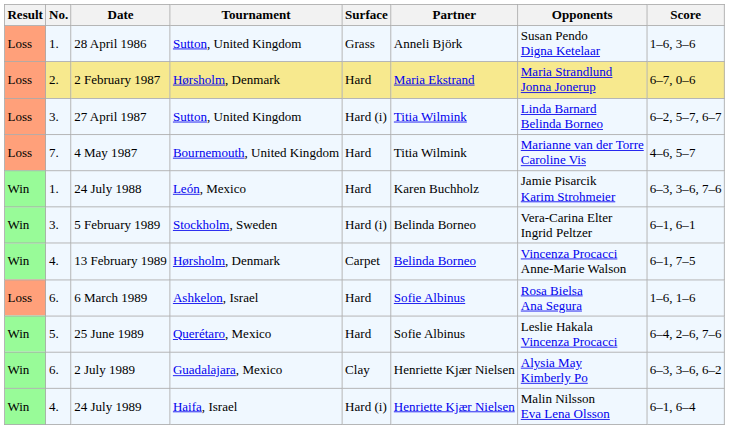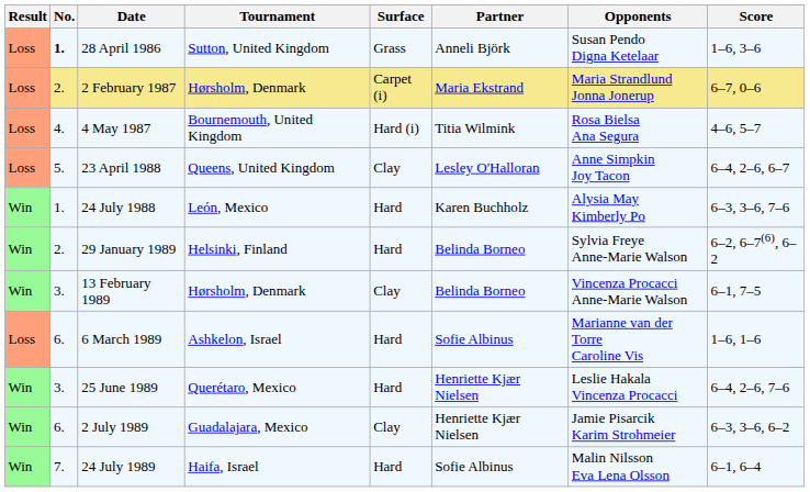28 April 1986 | No.: normal -> bold
2 February 1987 | Surface: Hard -> Carpet (i)
- row: Loss | 3. | 27 April 1987 | Sutton, United Kingdom | Hard (i) | Titia Wilmink | Linda Barnard Belinda Borneo | 6–2, 5–7, 6–7
4 May 1987 | No.: 7. -> 4.
4 May 1987 | Surface: Hard -> Hard (i)
4 May 1987 | Opponents: Marianne van der Torre Caroline Vis -> Rosa Bielsa Ana Segura
+ row: Loss | 5. | 23 April 1988 | Queens, United Kingdom | Clay | Lesley O'Halloran | Anne Simpkin Joy Tacon | 6–4, 2–6, 6–7
24 July 1988 | Opponents: Jamie Pisarcik Karim Strohmeier -> Alysia May Kimberly Po
+ row: Win | 2. | 29 January 1989 | Helsinki, Finland | Hard | Belinda Borneo | Sylvia Freye Anne-Marie Walson | 6–2, 6–7(6), 6–2
- row: Win | 3. | 5 February 1989 | Stockholm, Sweden | Hard (i) | Belinda Borneo | Vera-Carina Elter Ingrid Peltzer | 6–1, 6–1
13 February 1989 | No.: 4. -> 3.
13 February 1989 | Surface: Carpet -> Clay
6 March 1989 | Opponents: Rosa Bielsa Ana Segura -> Marianne van der Torre Caroline Vis
25 June 1989 | No.: 5. -> 3.
25 June 1989 | Partner: Sofie Albinus -> Henriette Kjær Nielsen
2 July 1989 | Opponents: Alysia May Kimberly Po -> Jamie Pisarcik Karim Strohmeier
24 July 1989 | No.: 4. -> 7.
24 July 1989 | Surface: Hard (i) -> Hard
24 July 1989 | Partner: Henriette Kjær Nielsen -> Sofie Albinus
